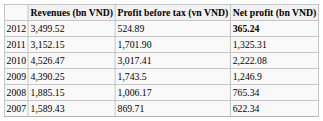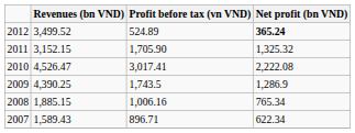2011 | Profit before tax (vn VND): 1,701.90 -> 1,705.90
2011 | Net profit (bn VND): 1,325.31 -> 1,325.32
2009 | Net profit (bn VND): 1,246.9 -> 1,286.9
2008 | Profit before tax (vn VND): 1,006.17 -> 1,006.16
2007 | Profit before tax (vn VND): 869.71 -> 896.71
